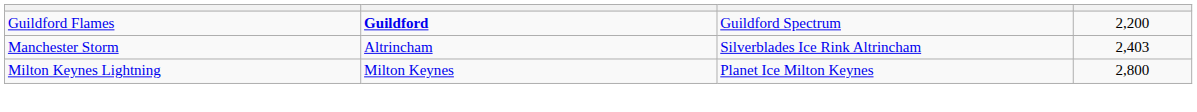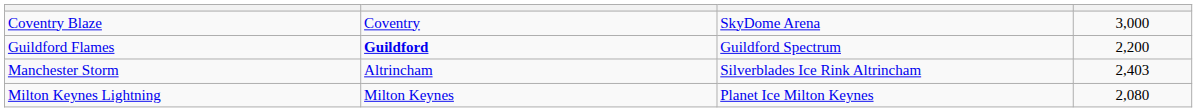+ row: Coventry Blaze | Coventry | SkyDome Arena | 3,000
Milton Keynes Lightning | column 4: 2,800 -> 2,080
